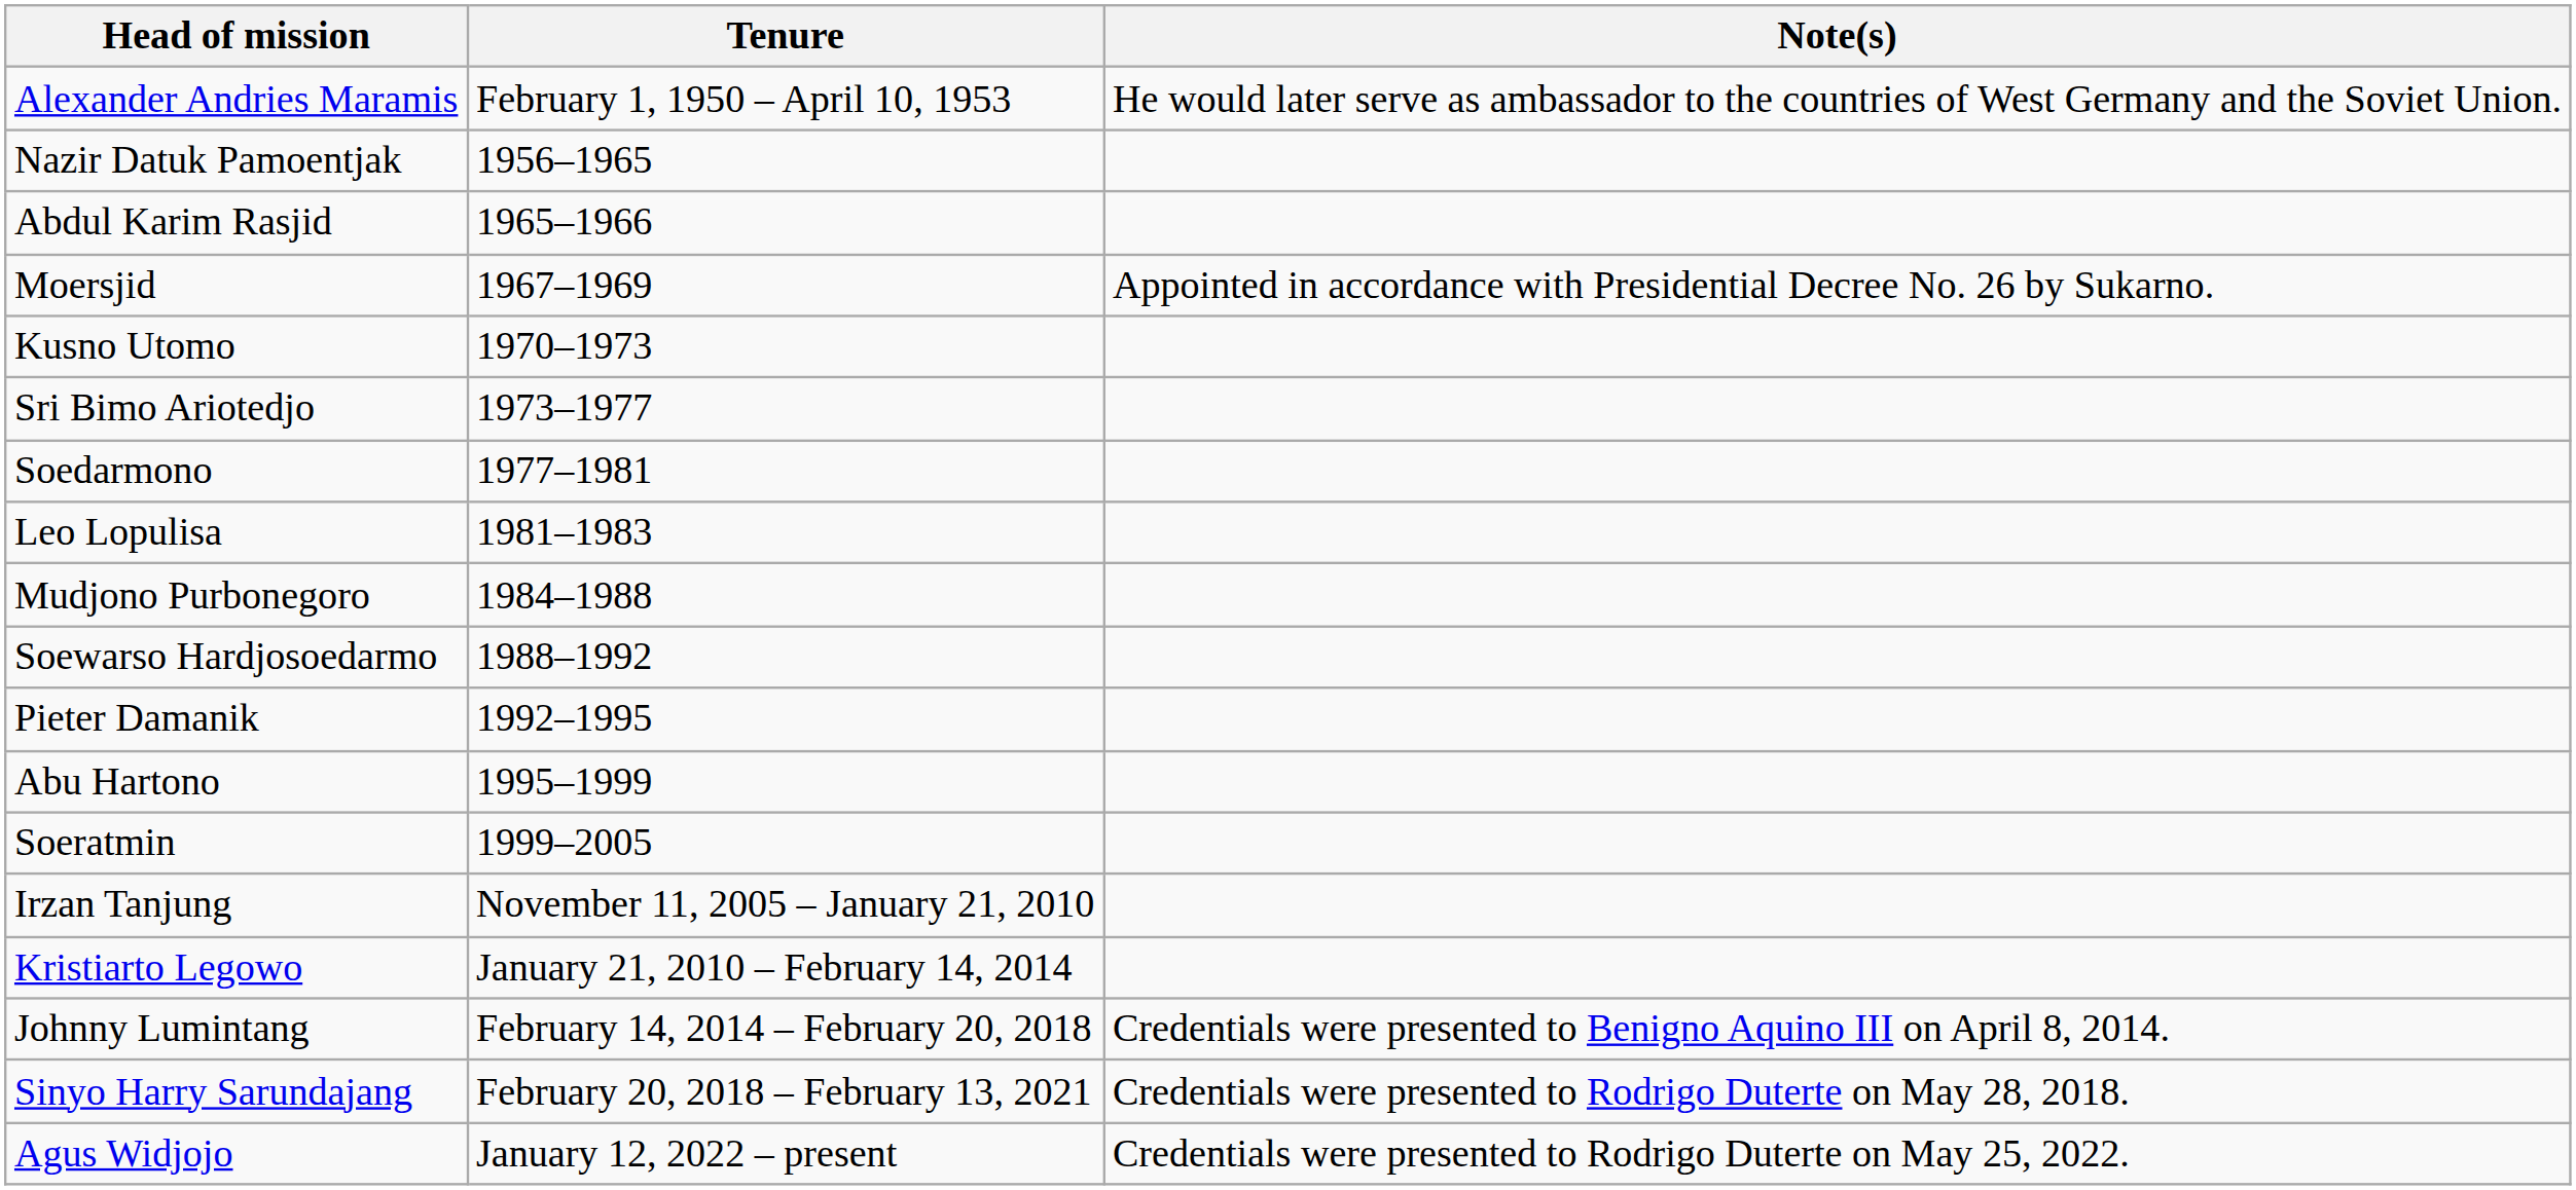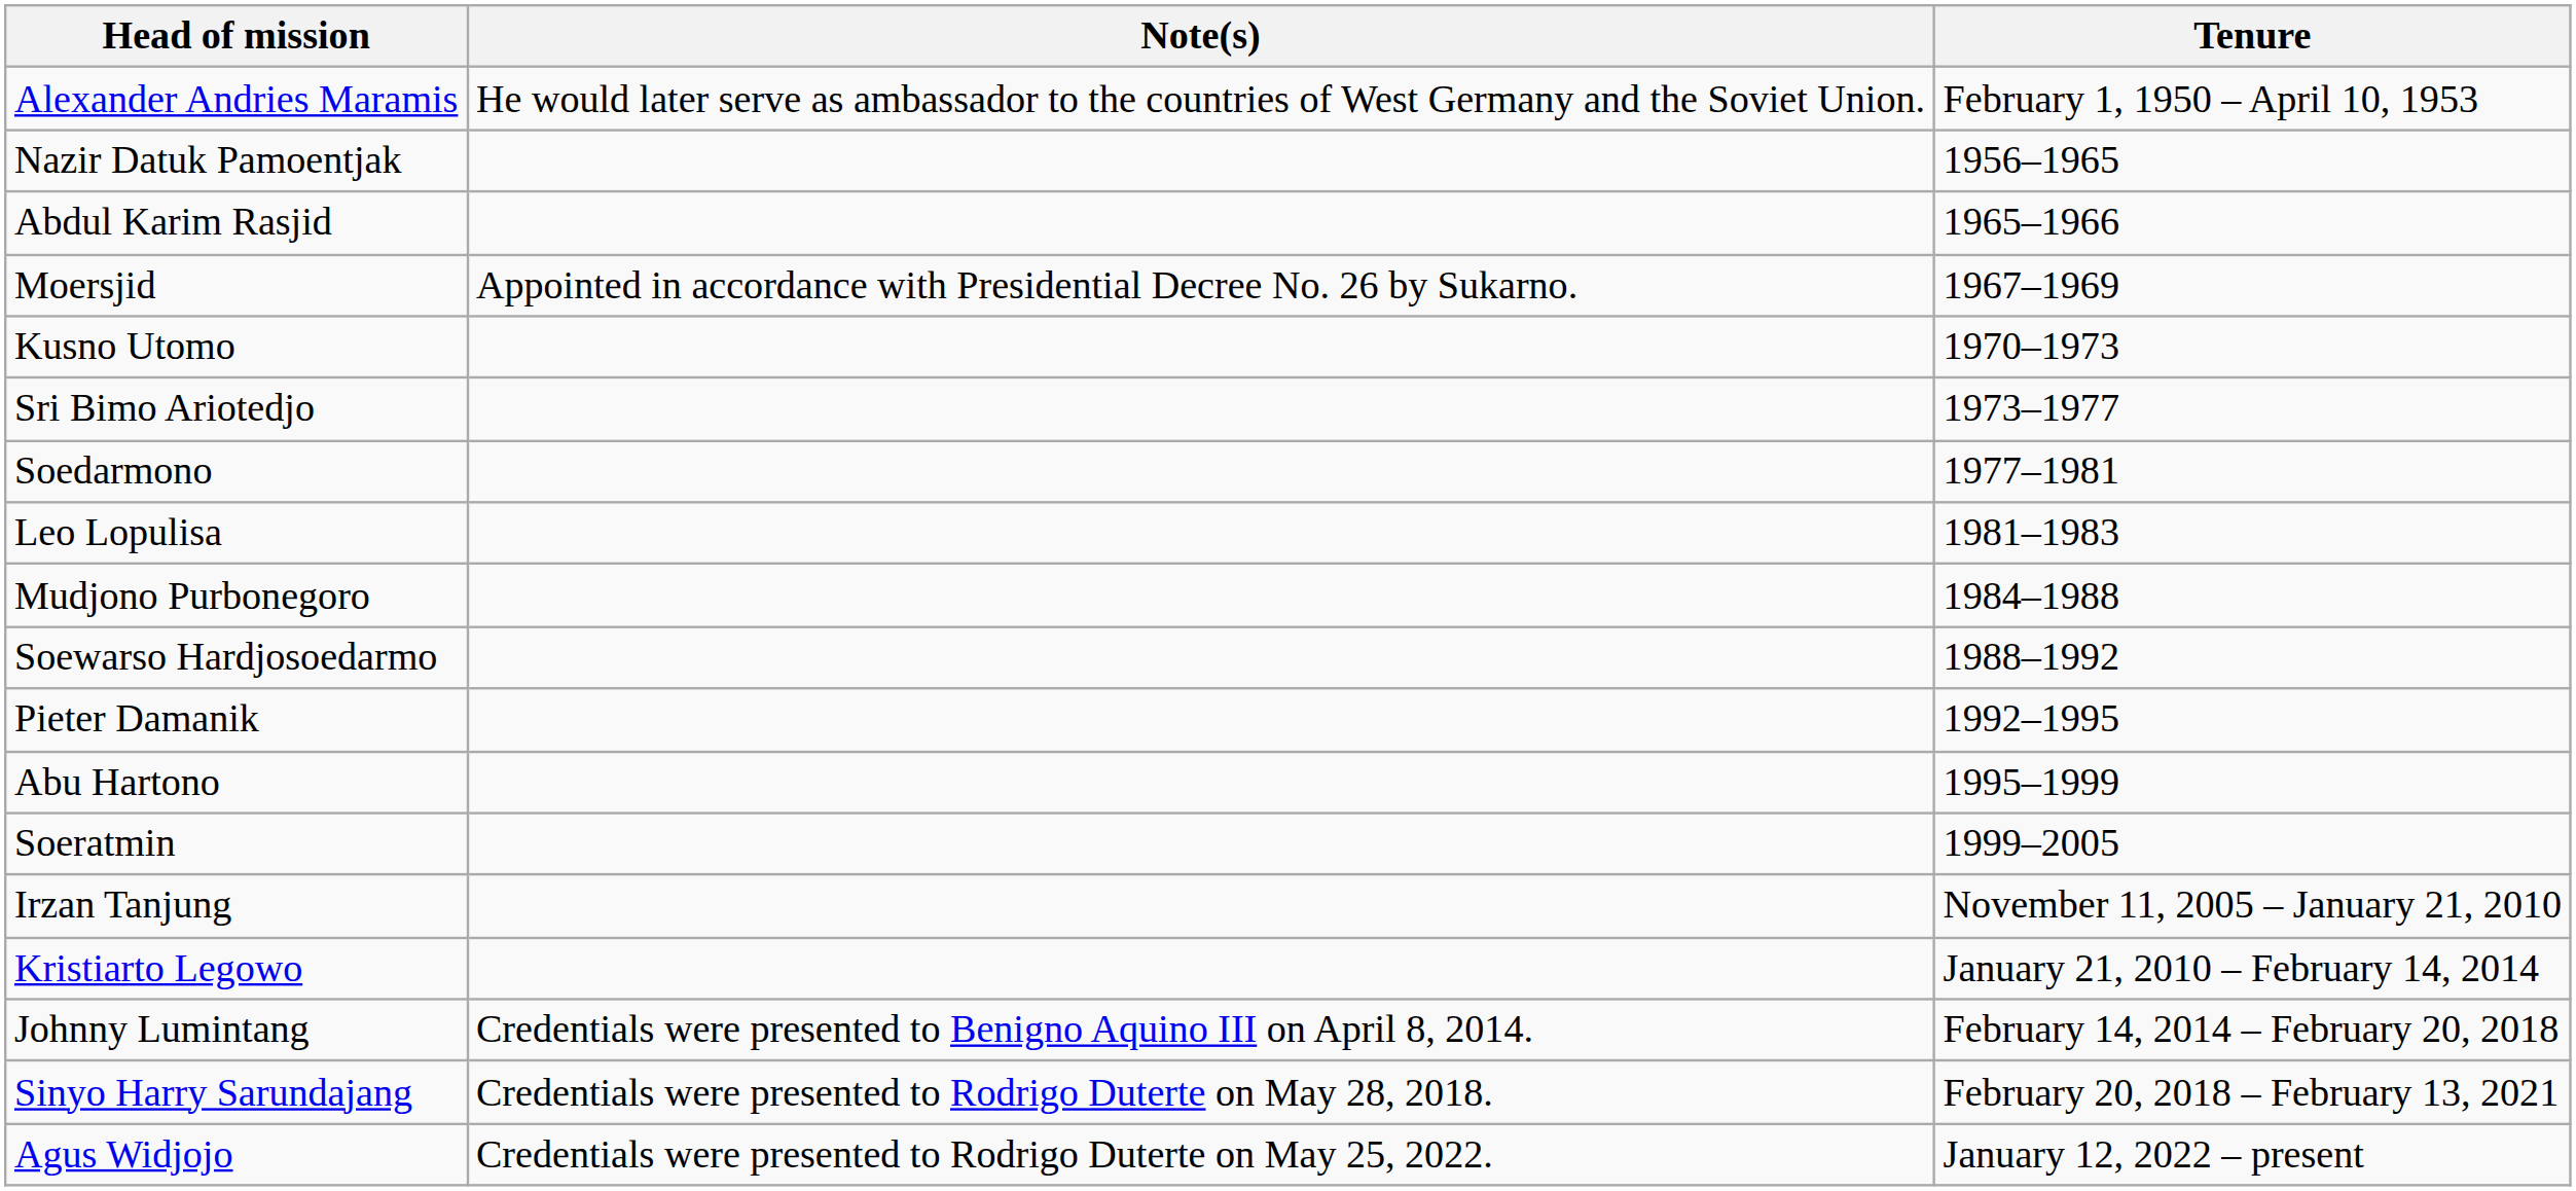columns swapped: Tenure <-> Note(s)
